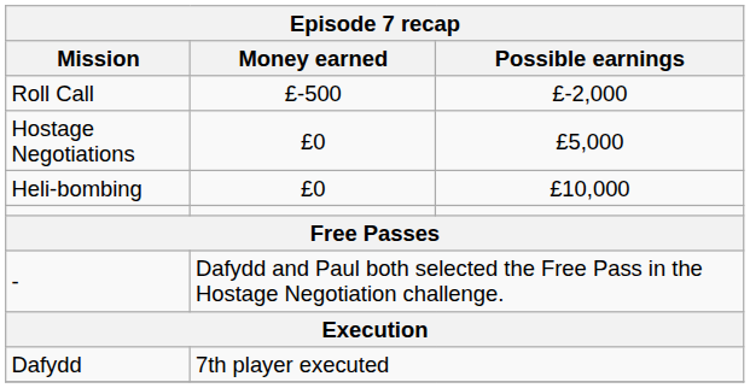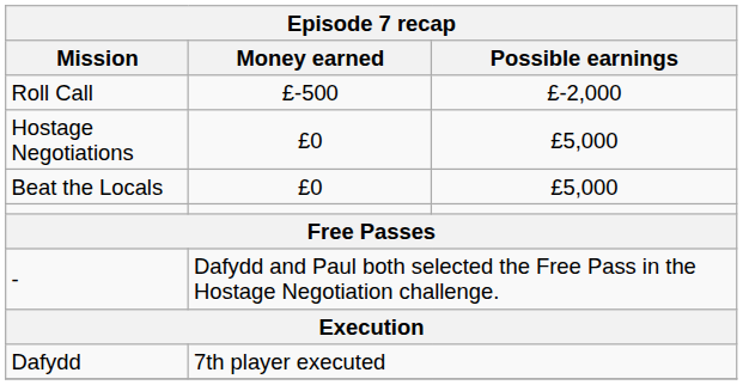+ row: Beat the Locals | £0 | £5,000
- row: Heli-bombing | £0 | £10,000
